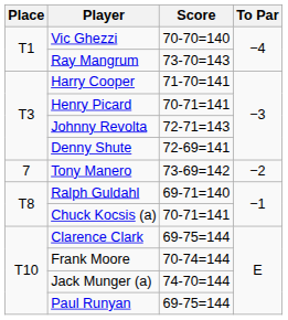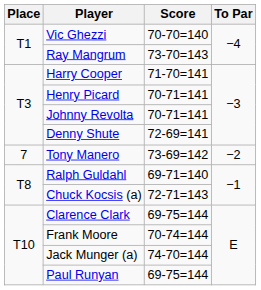Johnny Revolta | Score: 72-71=143 -> 70-71=141
Chuck Kocsis (a) | Score: 70-71=141 -> 72-71=143
